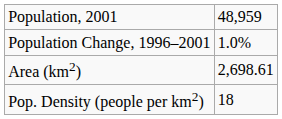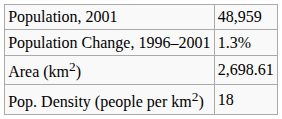Population Change, 1996–2001 | column 2: 1.0% -> 1.3%
